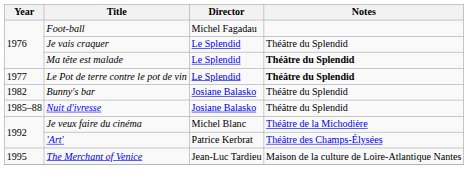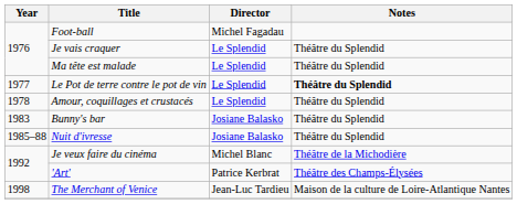Ma tête est malade | Notes: bold -> normal
+ row: 1978 | Amour, coquillages et crustacés | Le Splendid | Théâtre du Splendid
Bunny's bar | Year: 1982 -> 1983
The Merchant of Venice | Year: 1995 -> 1998
